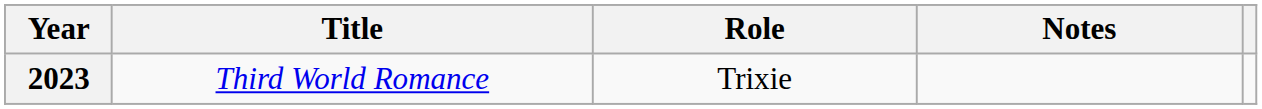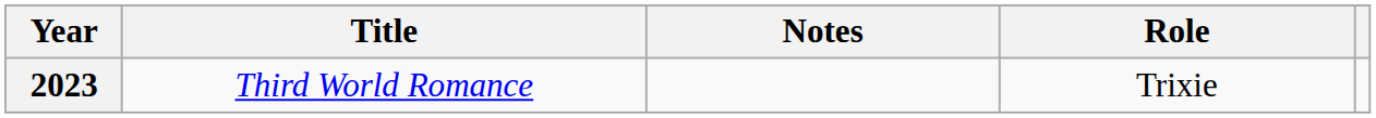columns swapped: Role <-> Notes
